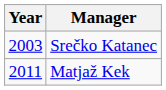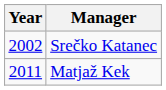Srečko Katanec | Year: 2003 -> 2002
